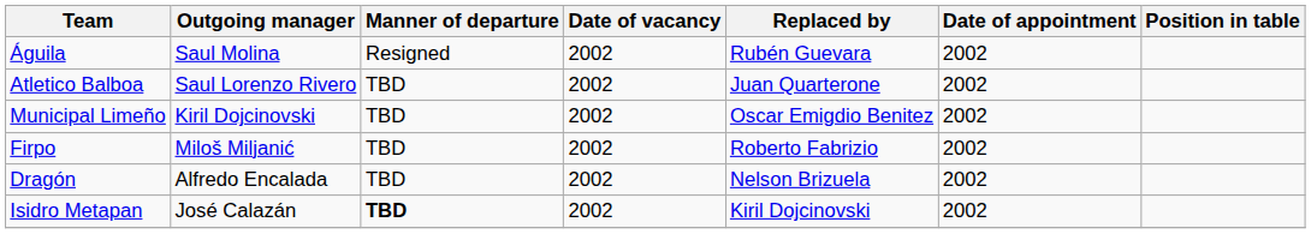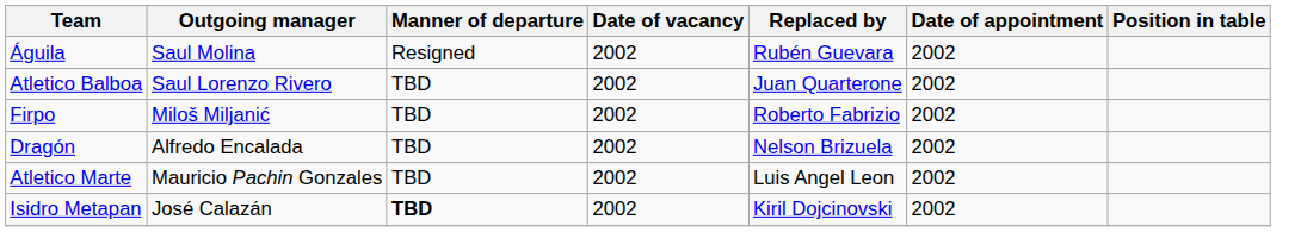- row: Municipal Limeño | Kiril Dojcinovski | TBD | 2002 | Oscar Emigdio Benitez | 2002
+ row: Atletico Marte | Mauricio Pachin Gonzales | TBD | 2002 | Luis Angel Leon | 2002
